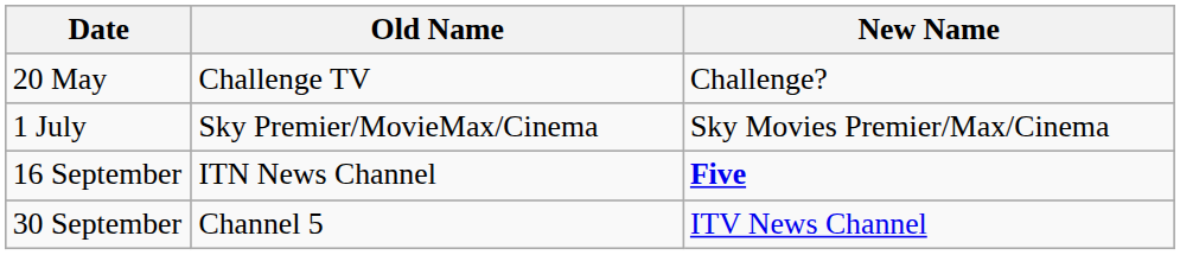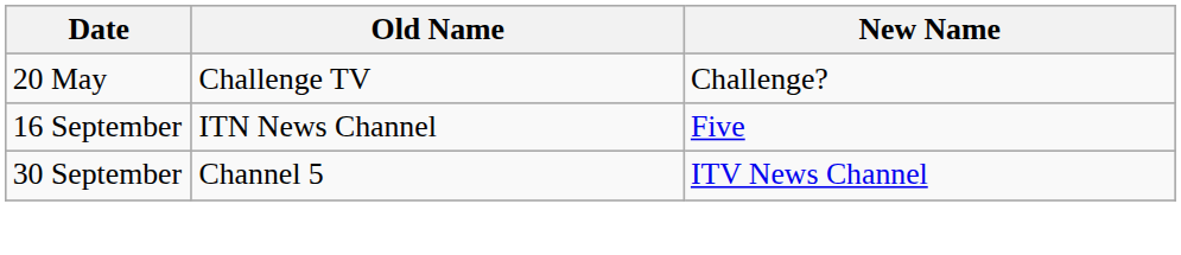- row: 1 July | Sky Premier/MovieMax/Cinema | Sky Movies Premier/Max/Cinema
16 September | New Name: bold -> normal
